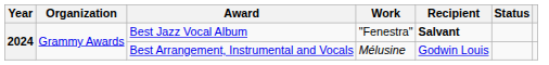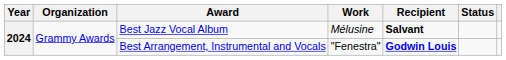Best Jazz Vocal Album | Work: "Fenestra" -> Mélusine
Best Arrangement, Instrumental and Vocals | Work: Mélusine -> "Fenestra"
Best Arrangement, Instrumental and Vocals | Recipient: normal -> bold
